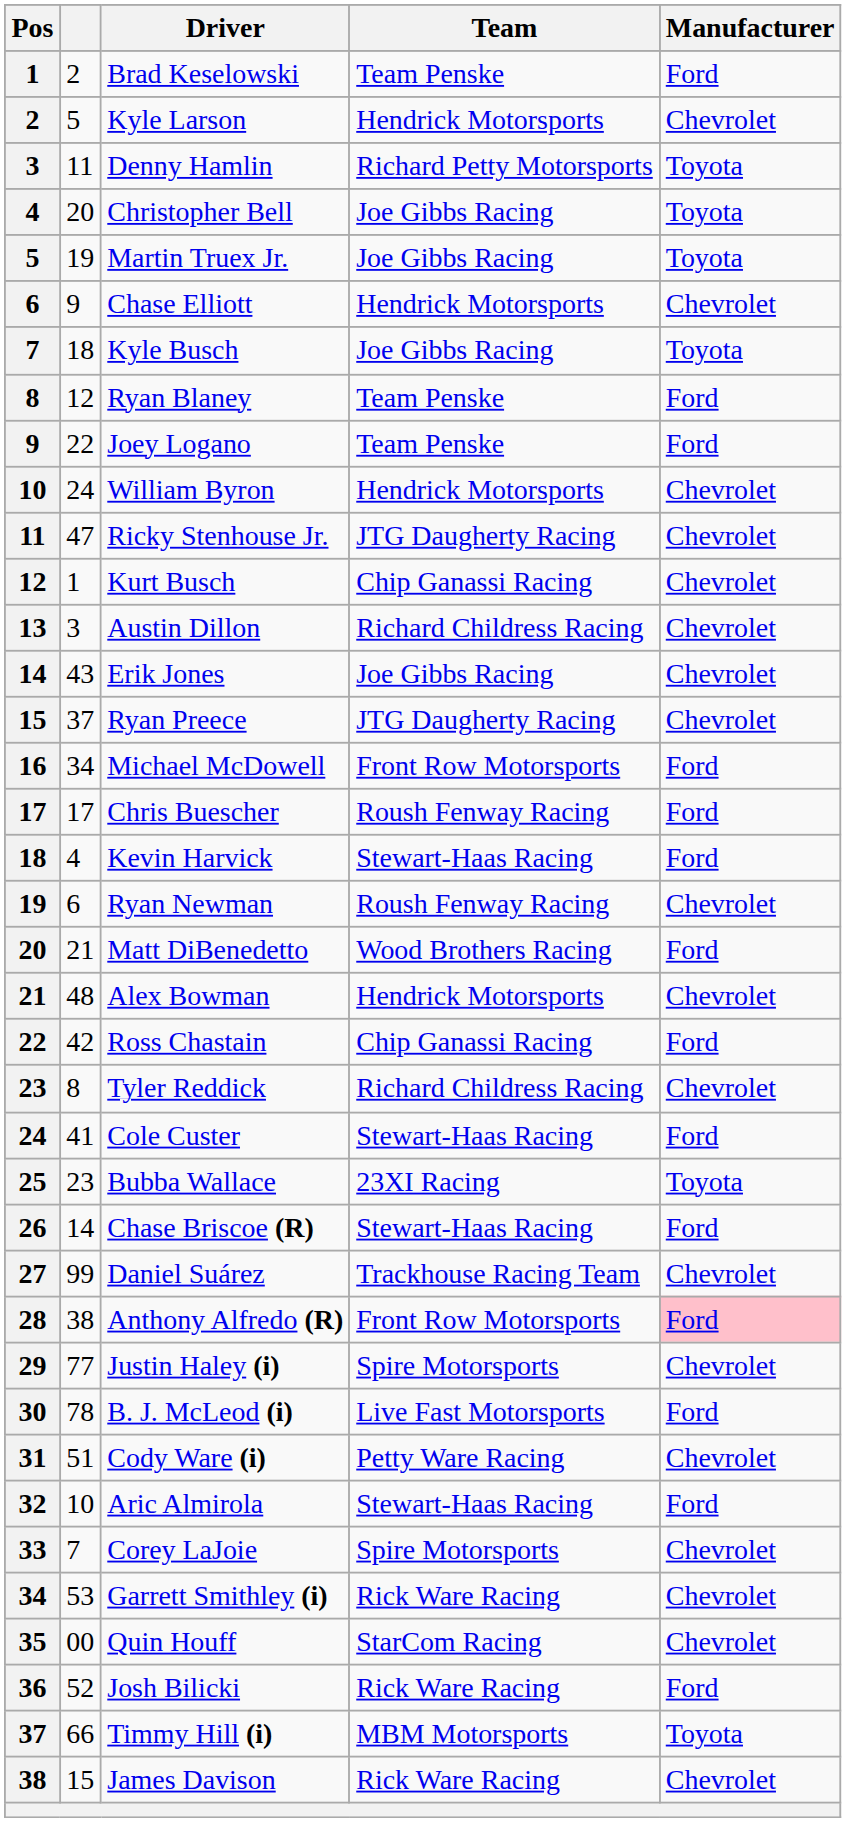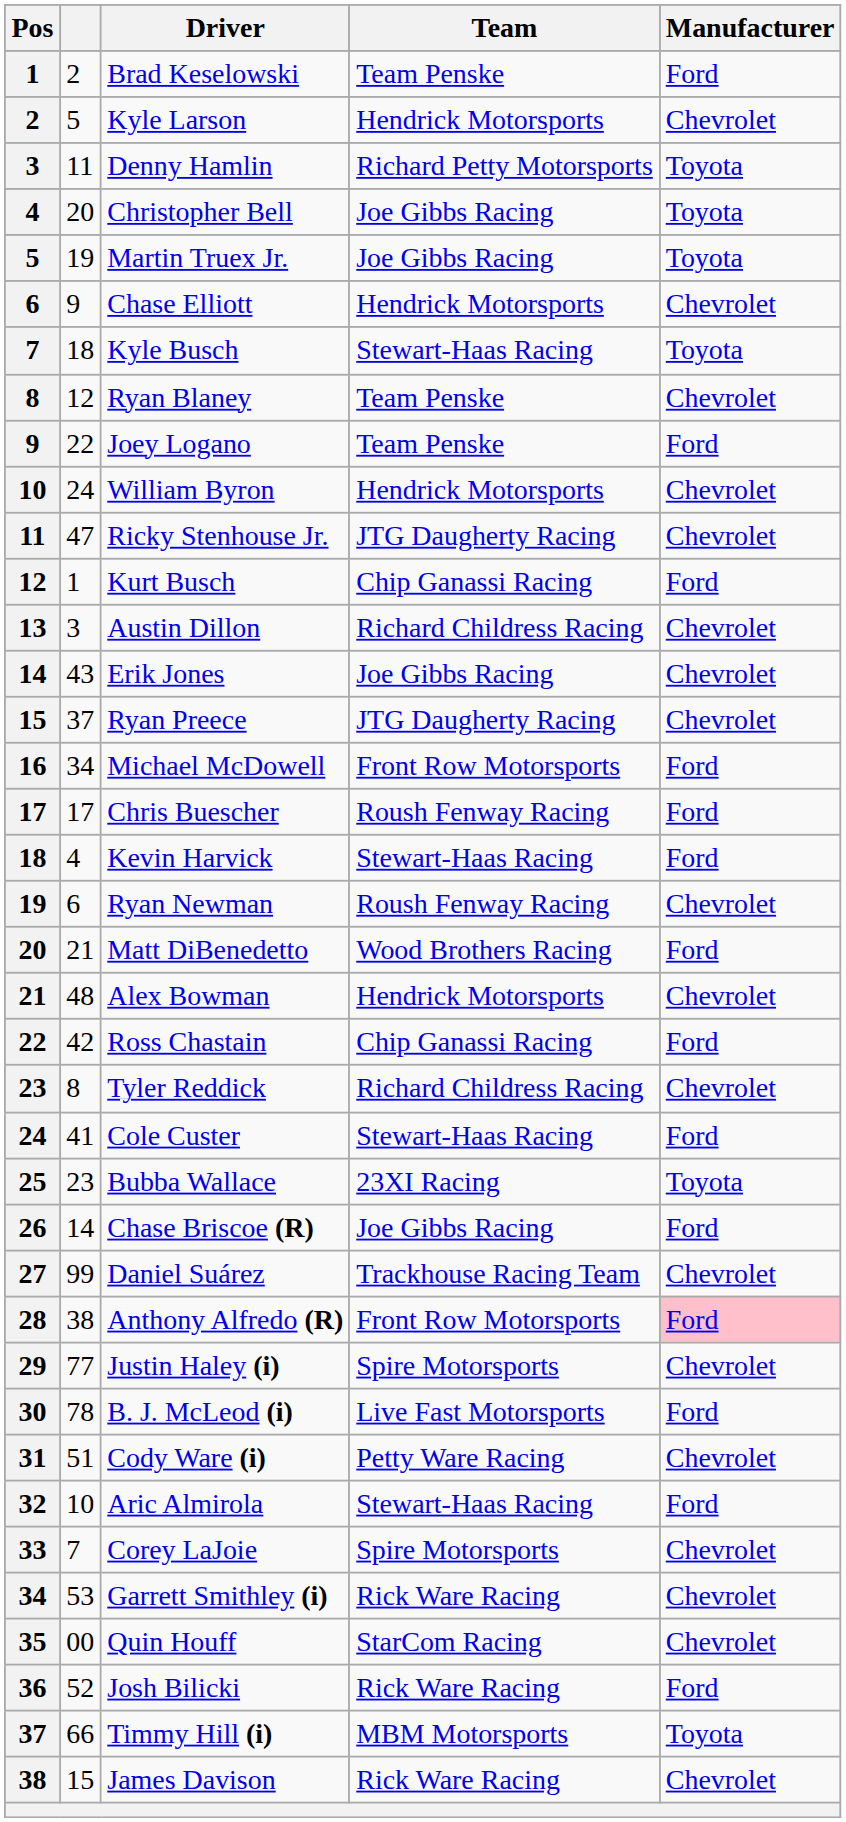Kyle Busch | Team: Joe Gibbs Racing -> Stewart-Haas Racing
Ryan Blaney | Manufacturer: Ford -> Chevrolet
Kurt Busch | Manufacturer: Chevrolet -> Ford
Chase Briscoe (R) | Team: Stewart-Haas Racing -> Joe Gibbs Racing
